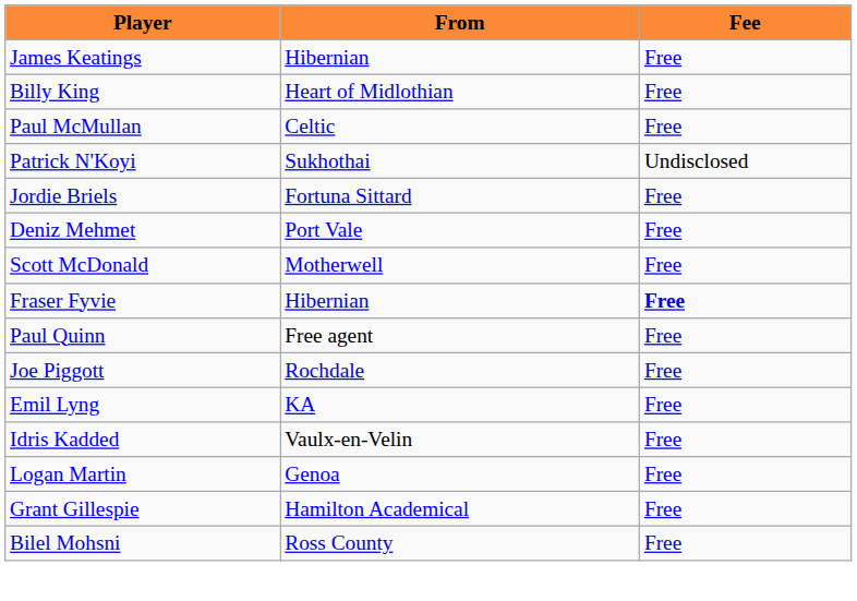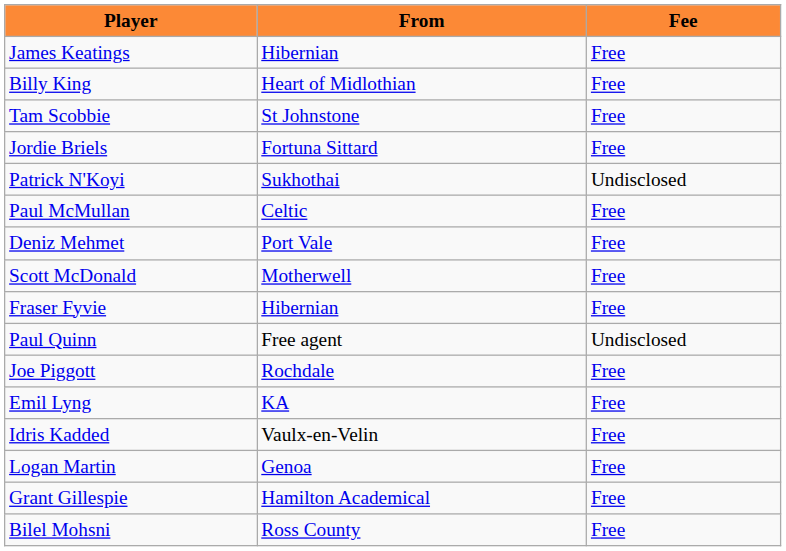+ row: Tam Scobbie | St Johnstone | Free
rows swapped: Paul McMullan <-> Jordie Briels
Fraser Fyvie | Fee: bold -> normal
Paul Quinn | Fee: Free -> Undisclosed
